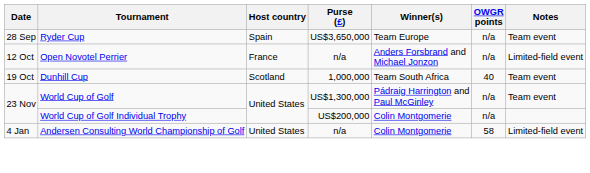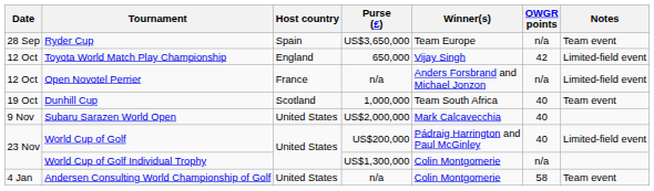+ row: 12 Oct | Toyota World Match Play Championship | England | 650,000 | Vijay Singh | 42 | Limited-field event
+ row: 9 Nov | Subaru Sarazen World Open | United States | US$2,000,000 | Mark Calcavecchia | 40
World Cup of Golf | Purse (£): US$1,300,000 -> US$200,000
World Cup of Golf | OWGR points: n/a -> 40
World Cup of Golf | Notes: Team event -> Limited-field event
World Cup of Golf Individual Trophy | Purse (£): US$200,000 -> US$1,300,000
Andersen Consulting World Championship of Golf | Notes: Limited-field event -> Team event
